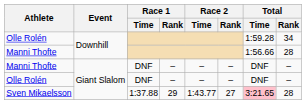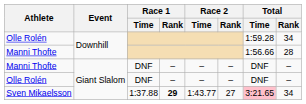Sven Mikaelsson | Race 1 / Rank: normal -> bold
Sven Mikaelsson | Total / Rank: 28 -> 34
